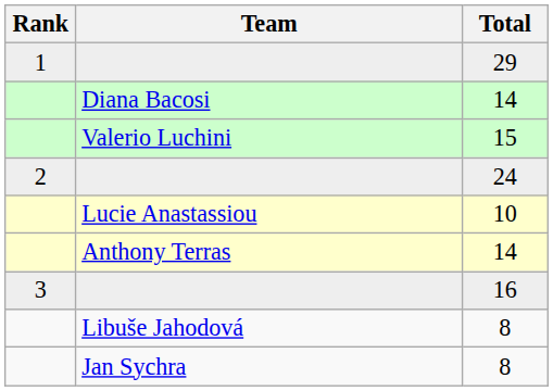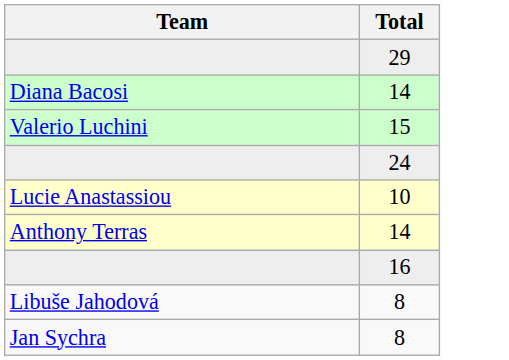- column: Rank | 1 | 2 | 3
